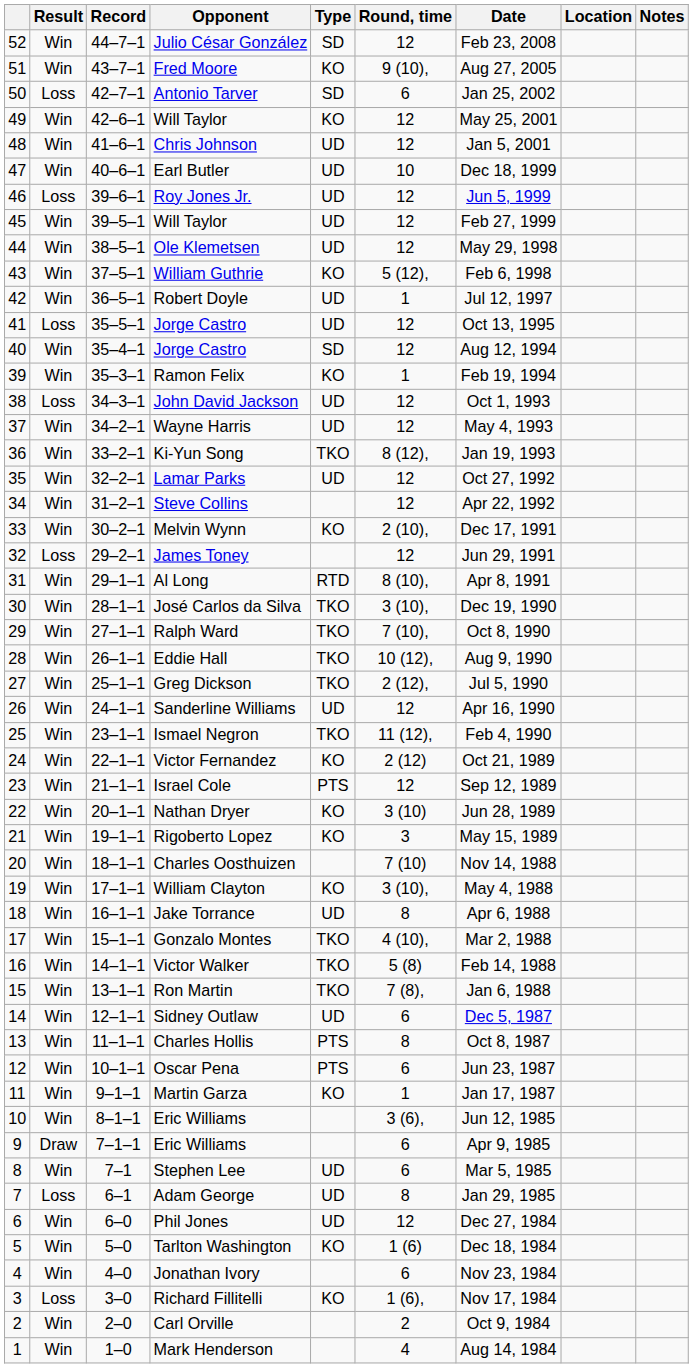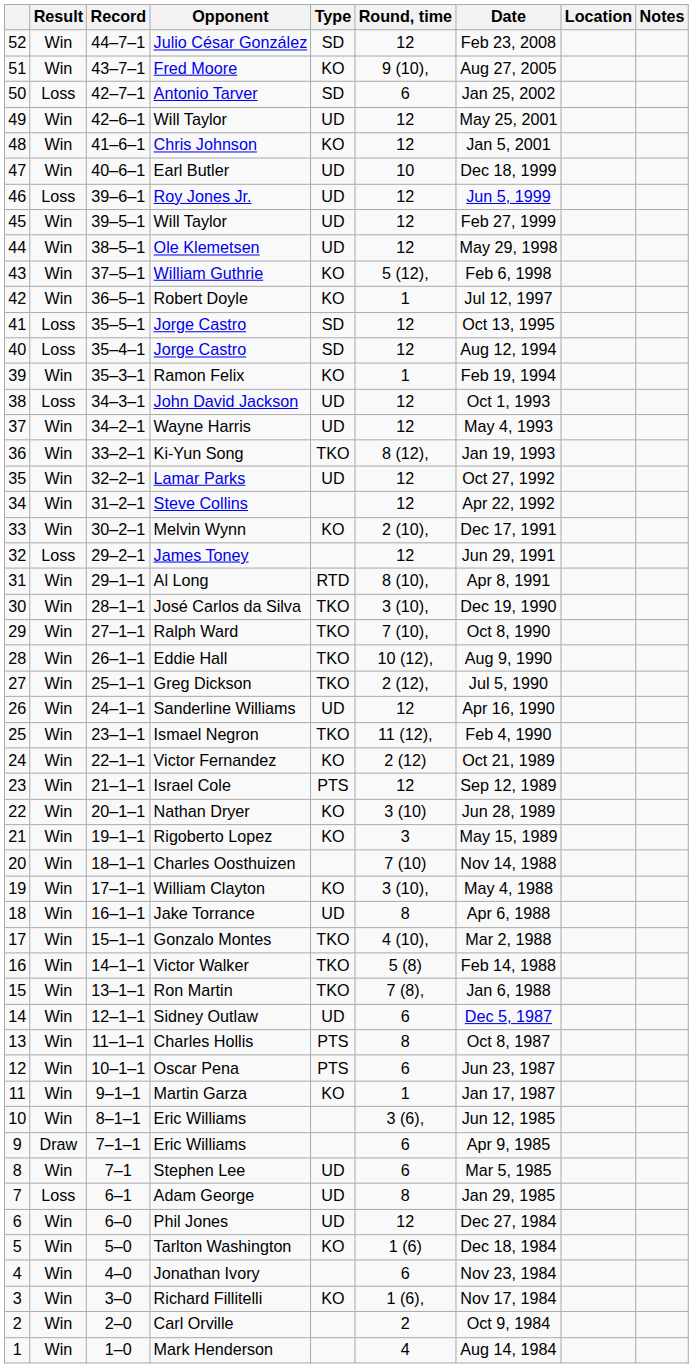49 / Will Taylor | Type: KO -> UD
Chris Johnson | Type: UD -> KO
Robert Doyle | Type: UD -> KO
41 / Jorge Castro | Type: UD -> SD
40 / Jorge Castro | Result: Win -> Loss
Richard Fillitelli | Result: Loss -> Win
